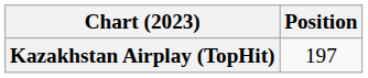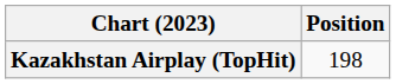Kazakhstan Airplay (TopHit) | Position: 197 -> 198
